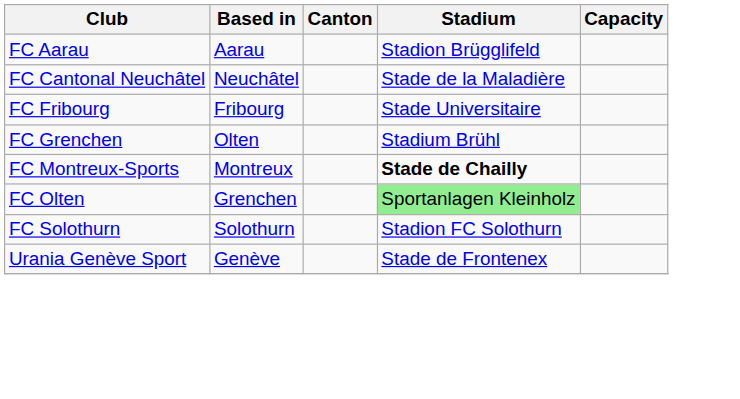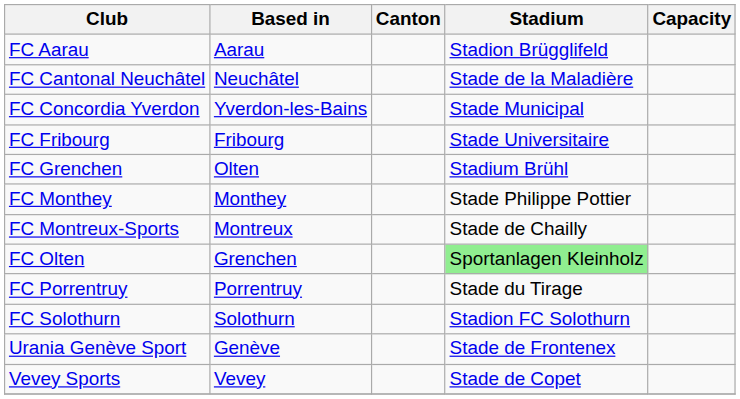+ row: FC Concordia Yverdon | Yverdon-les-Bains | Stade Municipal
+ row: FC Monthey | Monthey | Stade Philippe Pottier
FC Montreux-Sports | Stadium: bold -> normal
+ row: FC Porrentruy | Porrentruy | Stade du Tirage
+ row: Vevey Sports | Vevey | Stade de Copet
